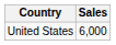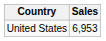United States | Sales: 6,000 -> 6,953
